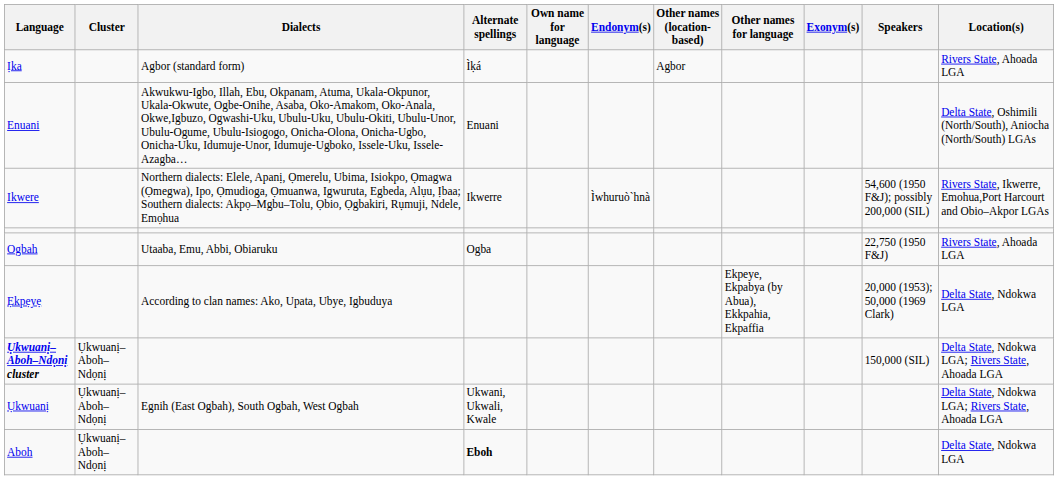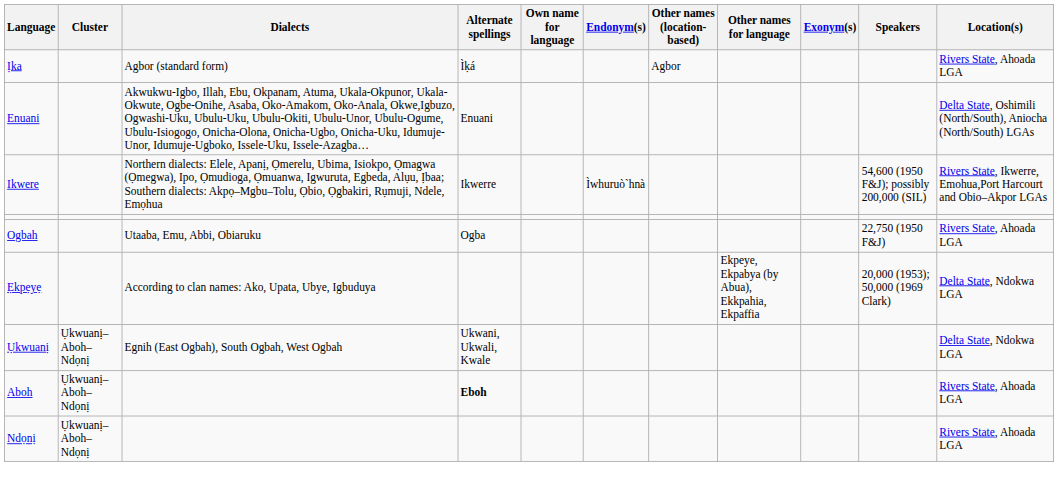- row: Ụkwuanị–Aboh–Ndọnị cluster | Ụkwuanị–Aboh–Ndọnị | 150,000 (SIL) | Delta State, Ndokwa LGA; Rivers State, Ahoada LGA
Ụkwuanị | Location(s): Delta State, Ndokwa LGA; Rivers State, Ahoada LGA -> Delta State, Ndokwa LGA
Aboh | Location(s): Delta State, Ndokwa LGA -> Rivers State, Ahoada LGA
+ row: Ndọnị | Ụkwuanị–Aboh–Ndọnị | Rivers State, Ahoada LGA
